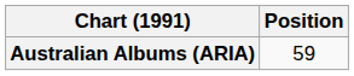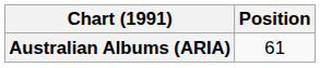Australian Albums (ARIA) | Position: 59 -> 61
